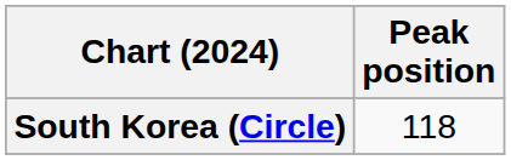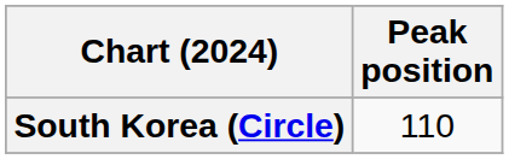South Korea (Circle) | Peak position: 118 -> 110
